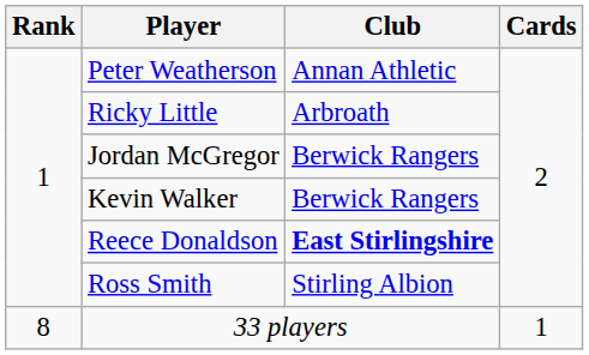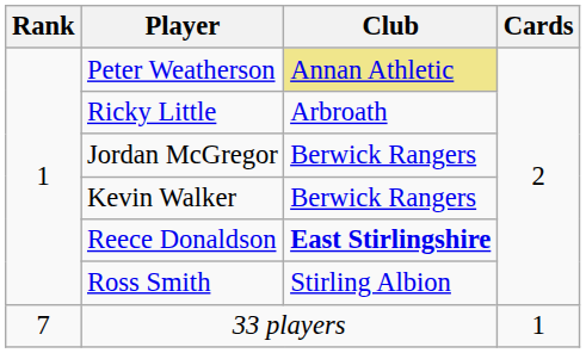Peter Weatherson | Club: no background -> khaki background
33 players | Rank: 8 -> 7
